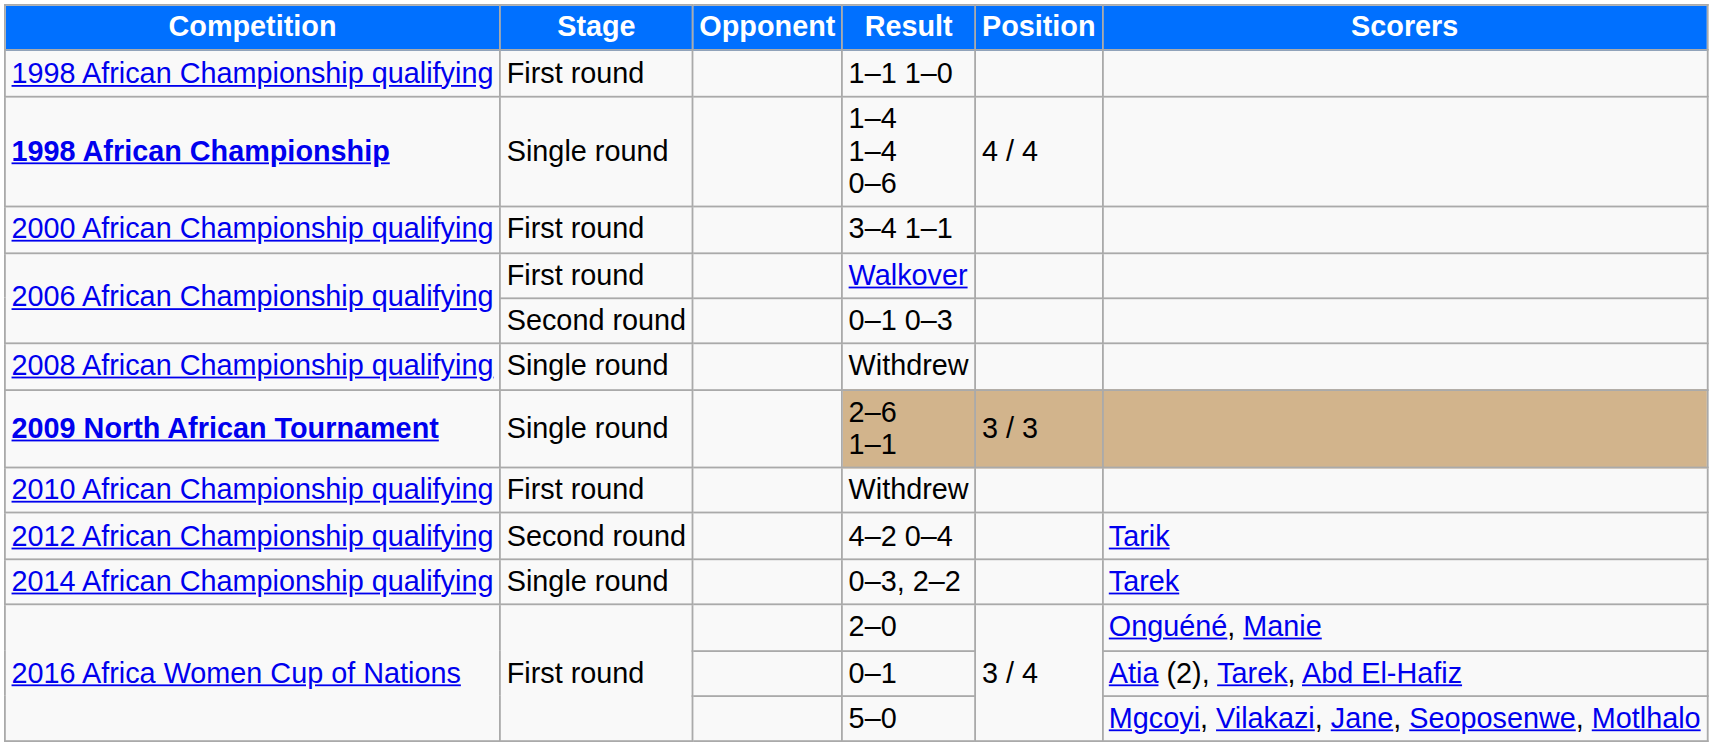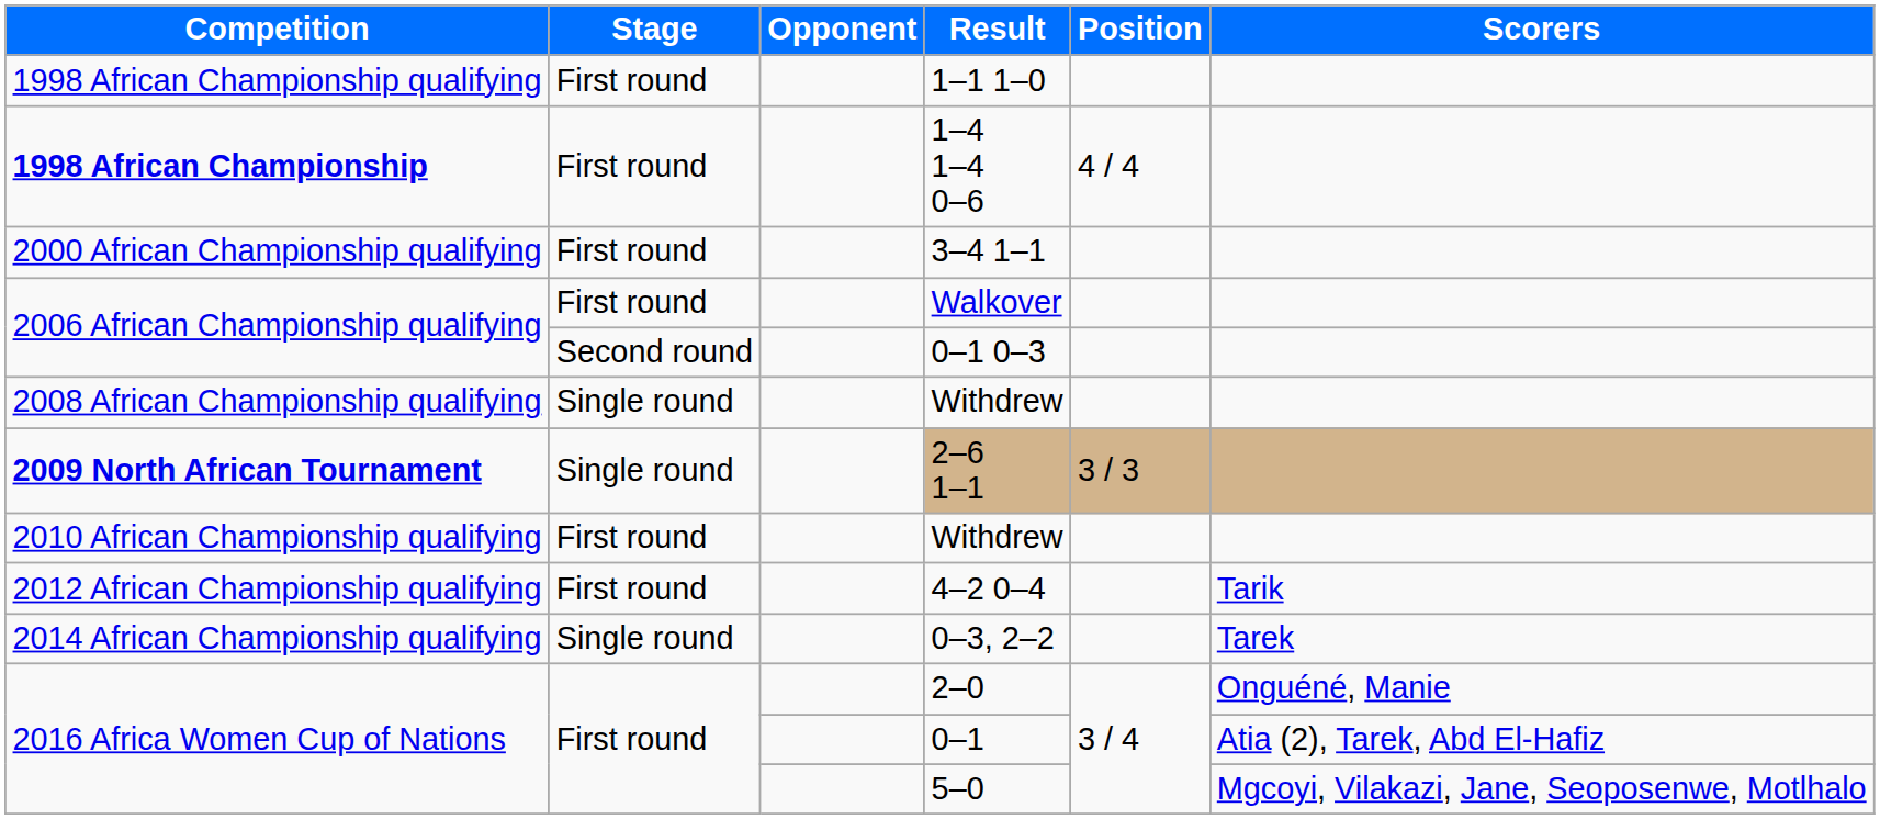1–4 1–4 0–6 | Stage: Single round -> First round
4–2 0–4 | Stage: Second round -> First round
